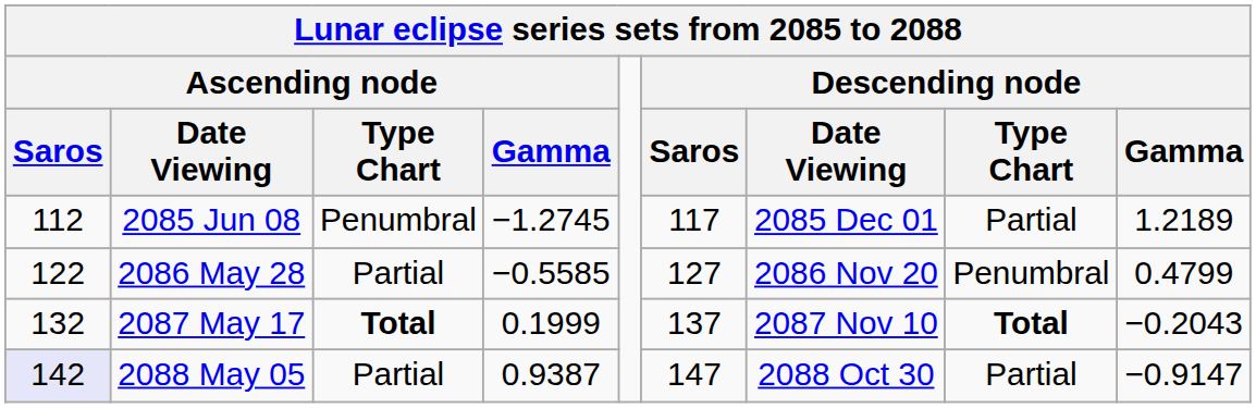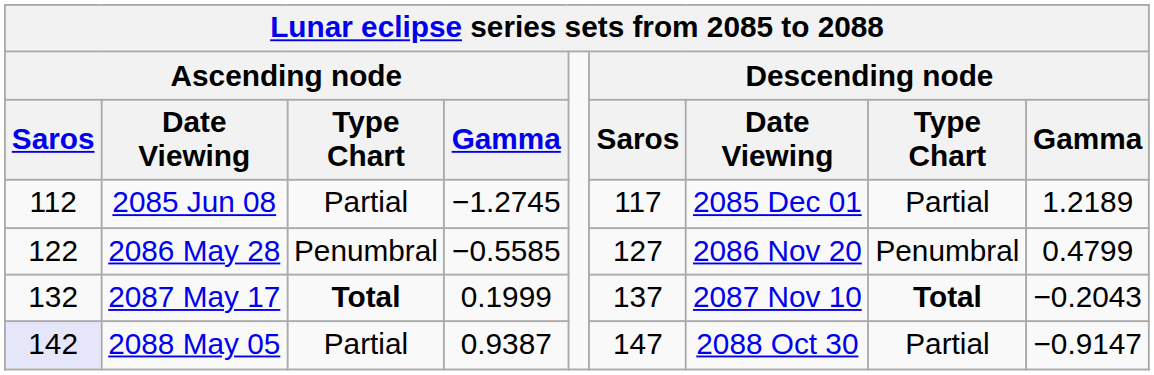2085 Jun 08 | Ascending node / Type Chart: Penumbral -> Partial
2086 May 28 | Ascending node / Type Chart: Partial -> Penumbral
